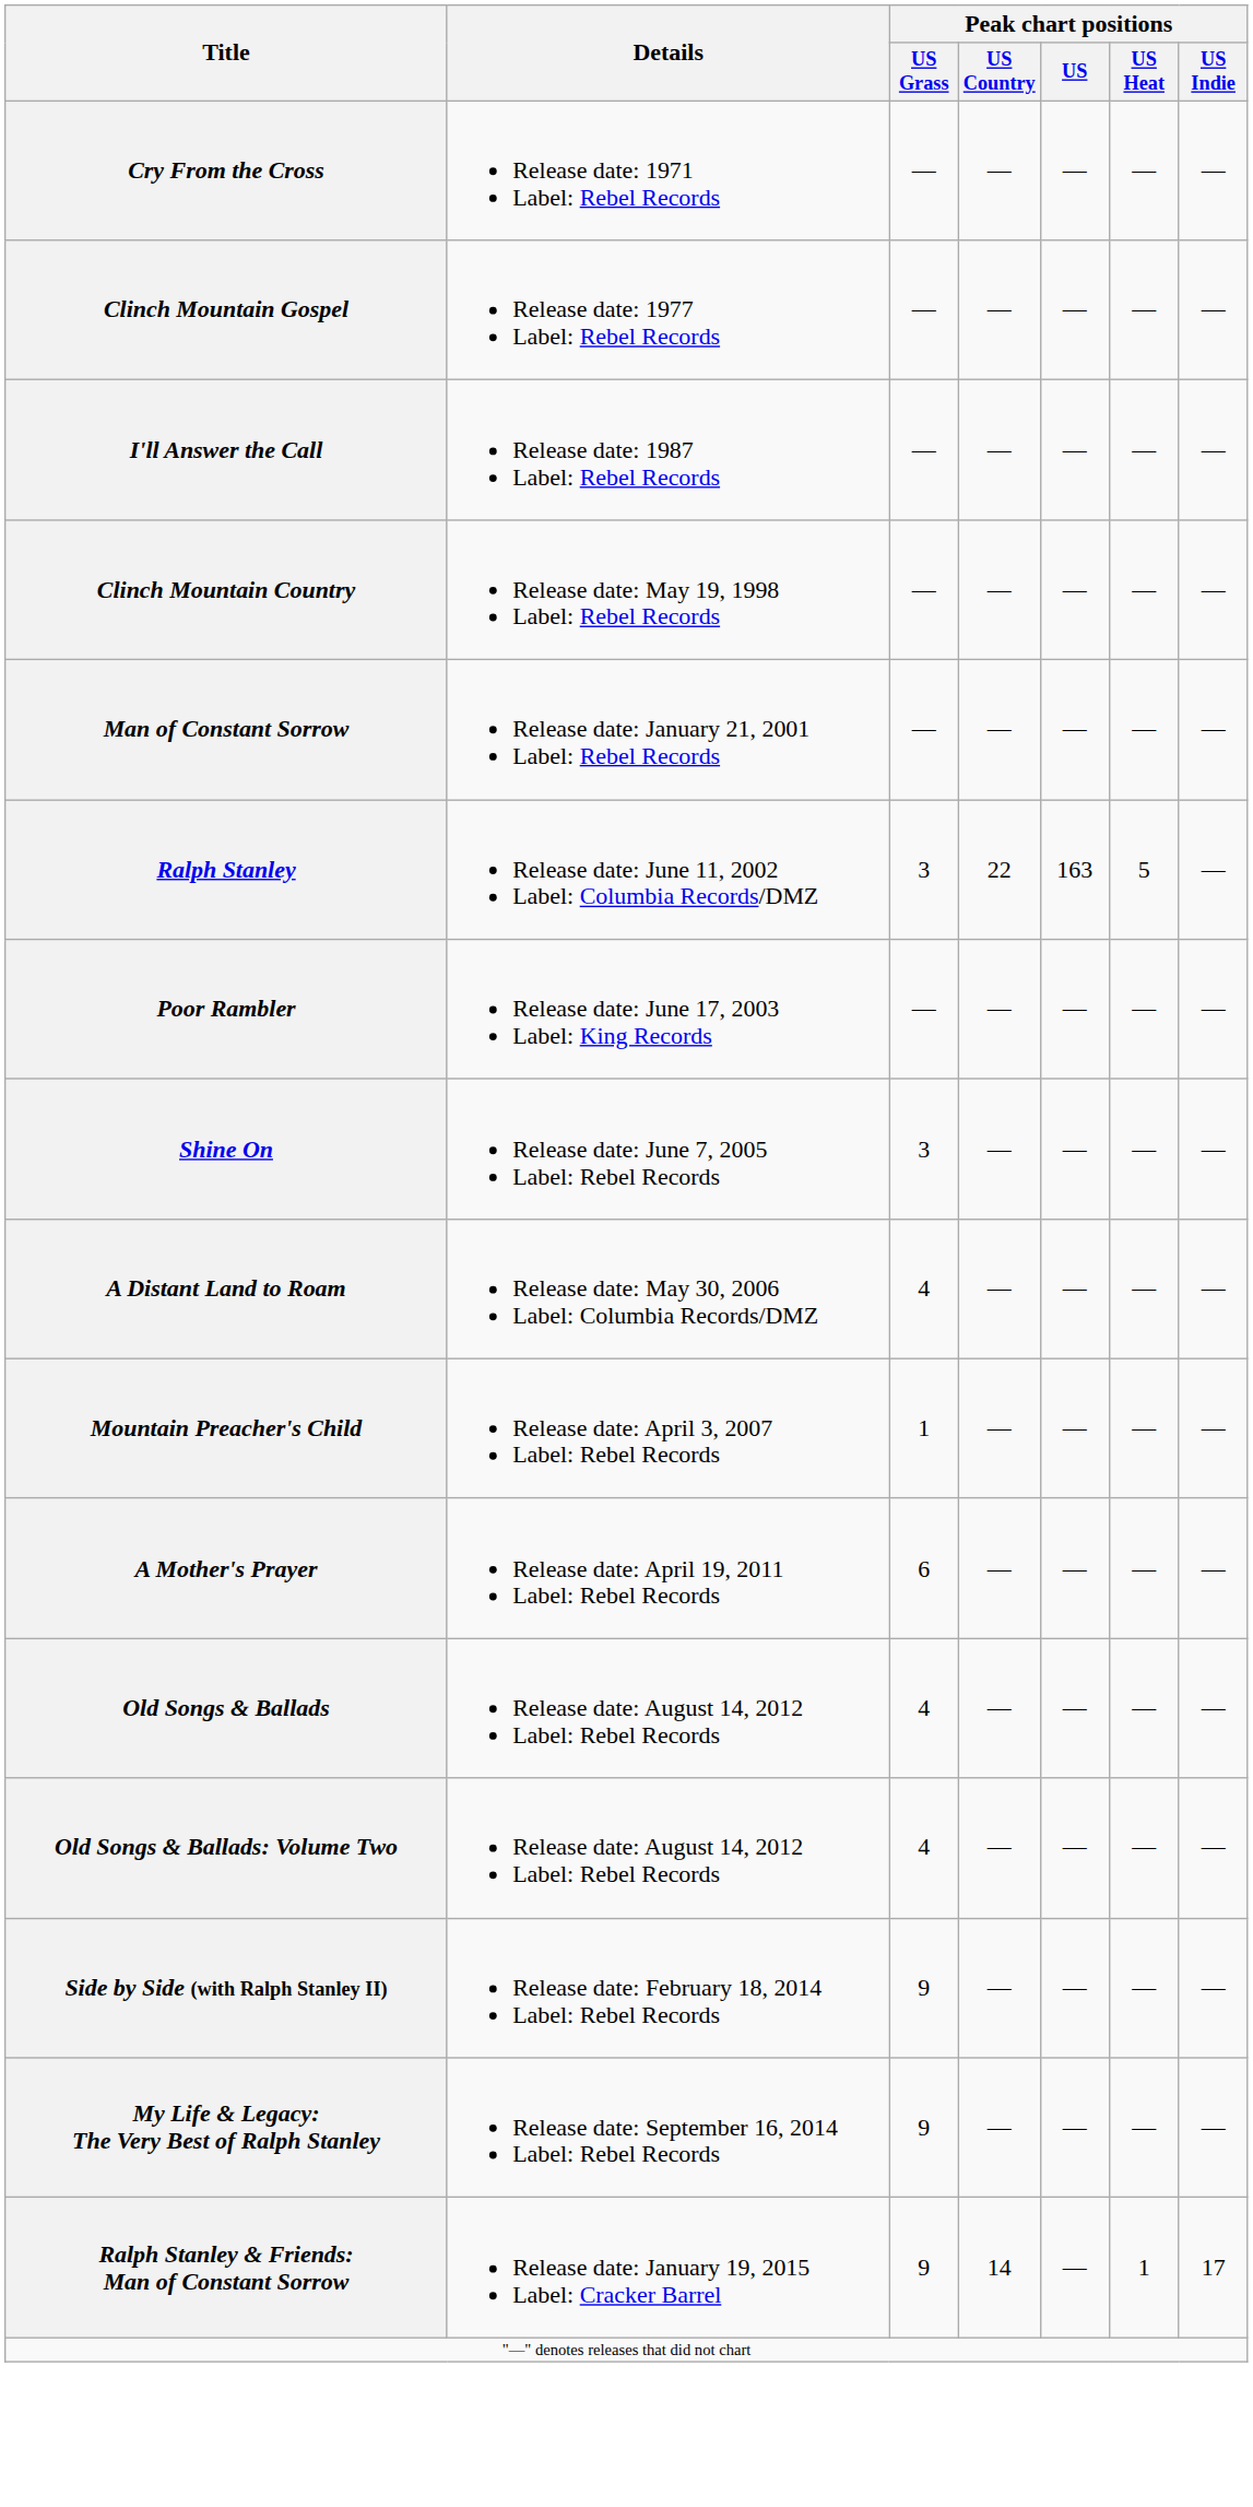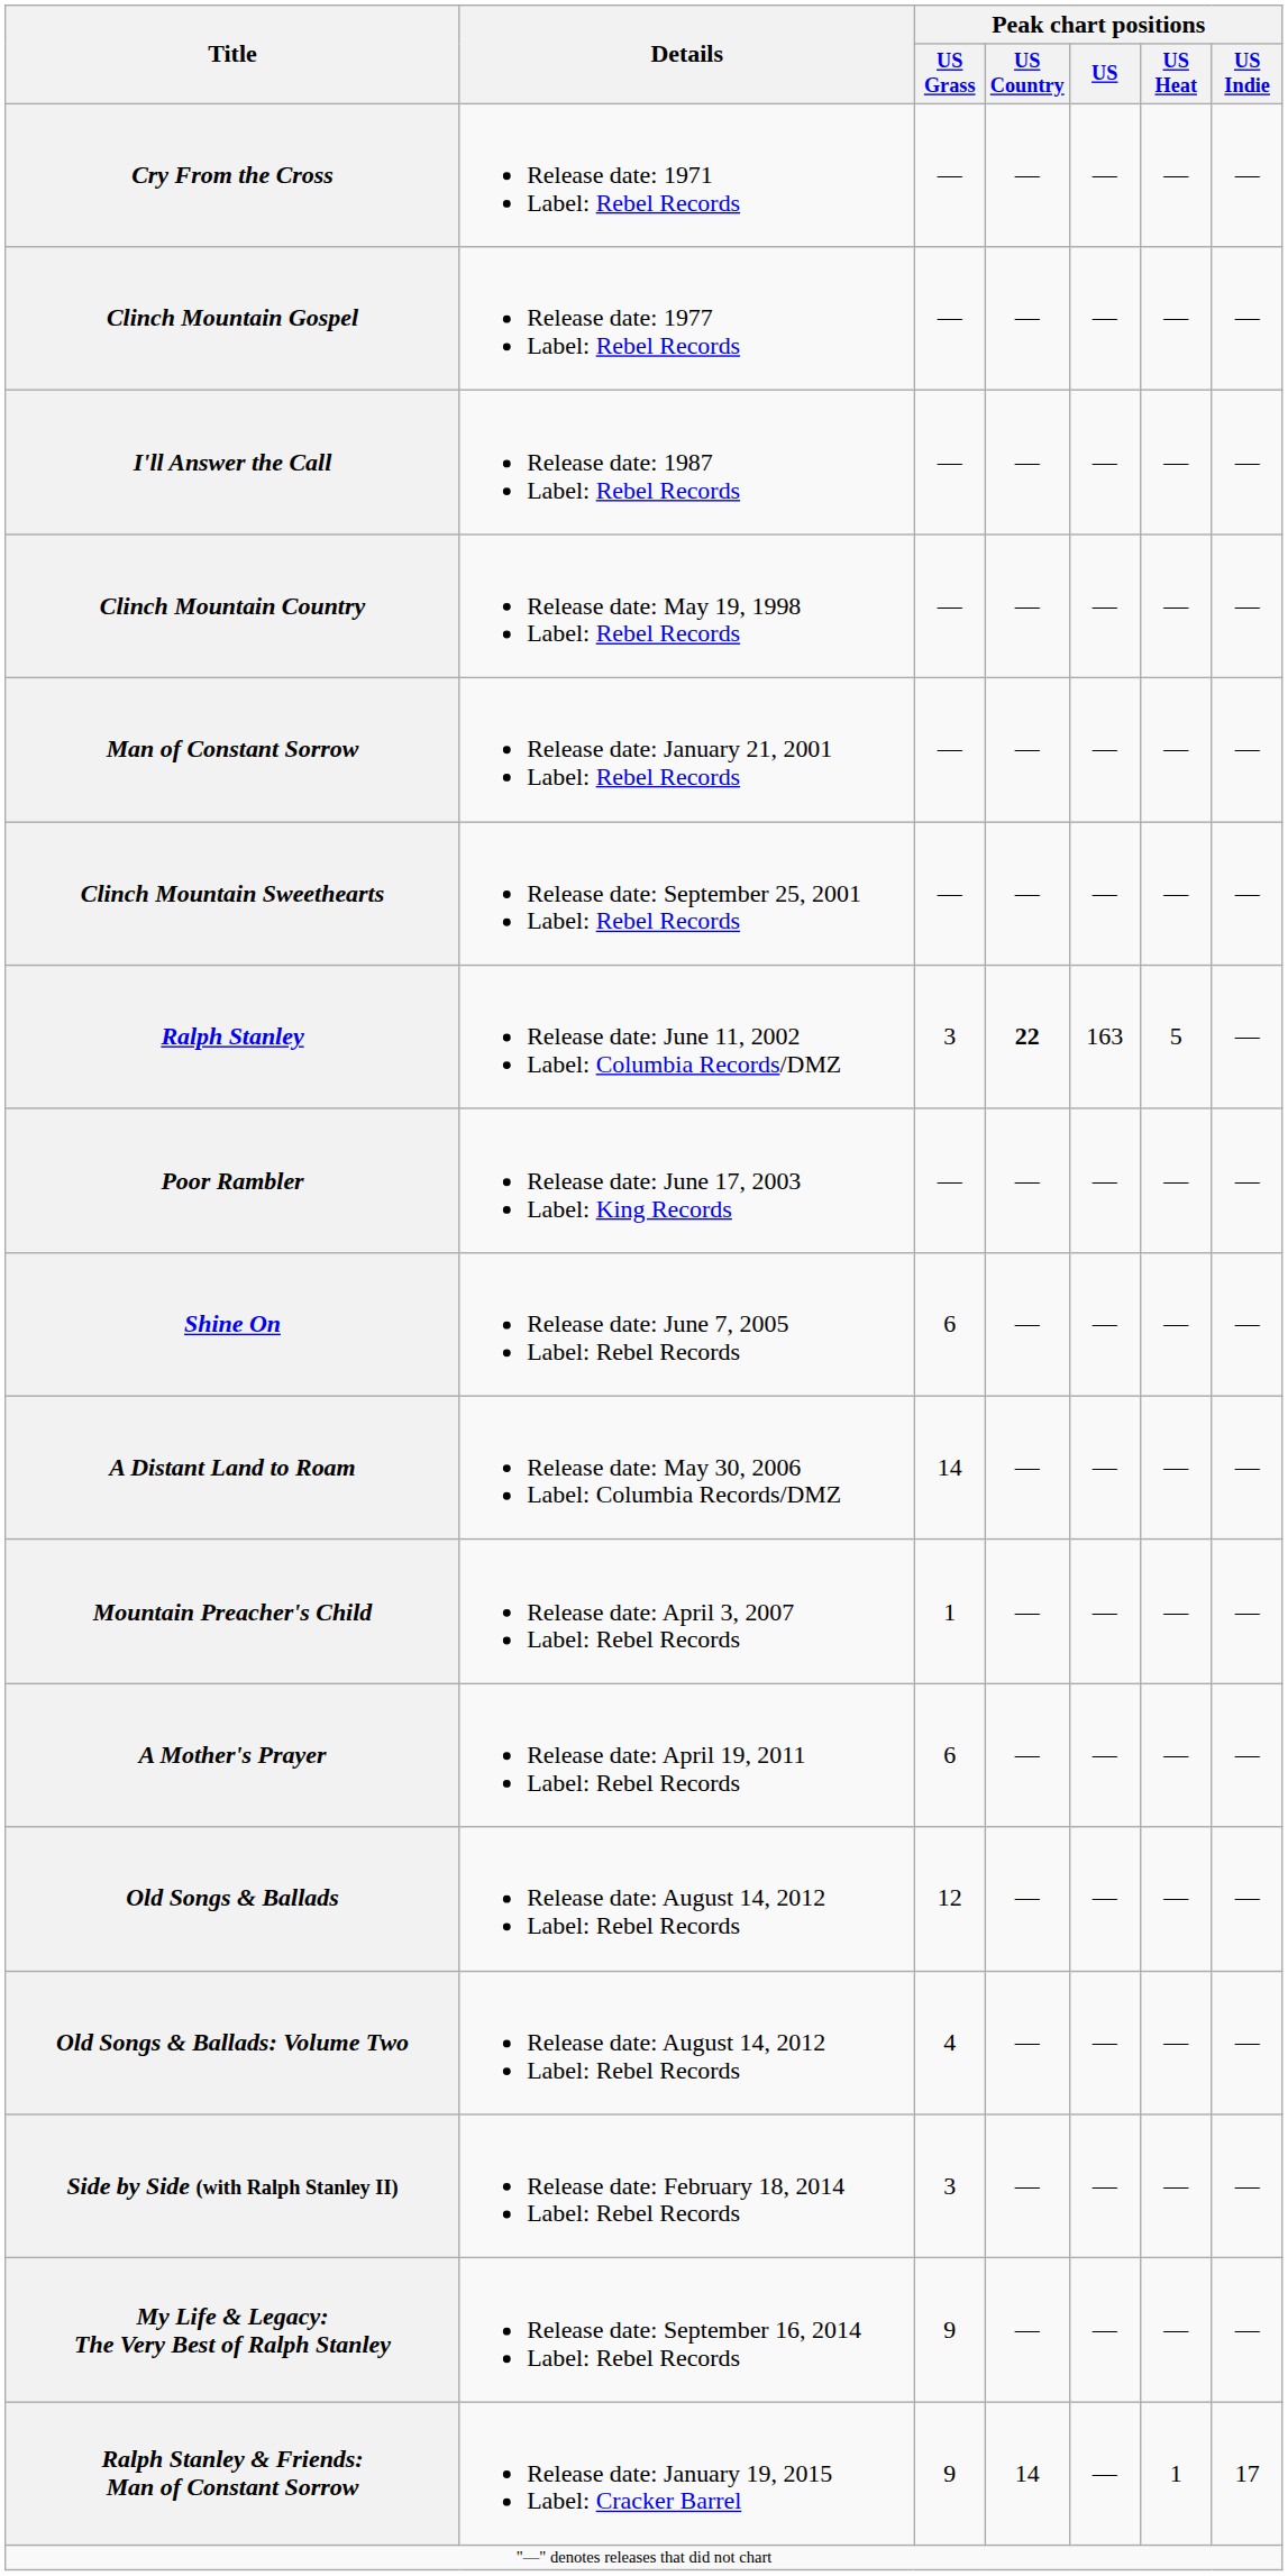+ row: Clinch Mountain Sweethearts | Release date: September 25, 2001 Label: Rebel Records | — | — | — | — | —
Ralph Stanley | Peak chart positions / US Country: normal -> bold
Shine On | Peak chart positions / US Grass: 3 -> 6
A Distant Land to Roam | Peak chart positions / US Grass: 4 -> 14
Old Songs & Ballads | Peak chart positions / US Grass: 4 -> 12
Side by Side (with Ralph Stanley II) | Peak chart positions / US Grass: 9 -> 3
